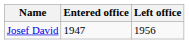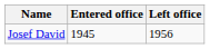Josef David | Entered office: 1947 -> 1945
